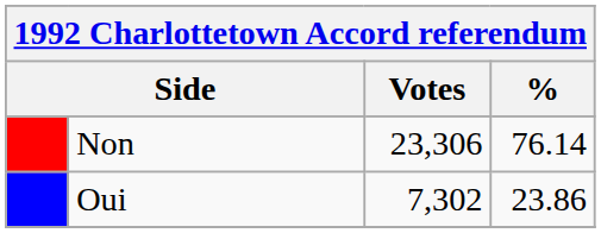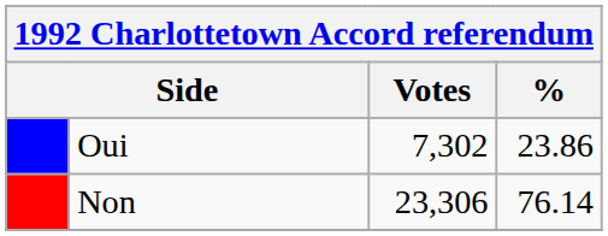rows swapped: Non <-> Oui
